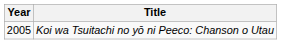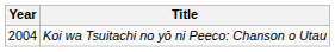Koi wa Tsuitachi no yō ni Peeco: Chanson o Utau | Year: 2005 -> 2004
